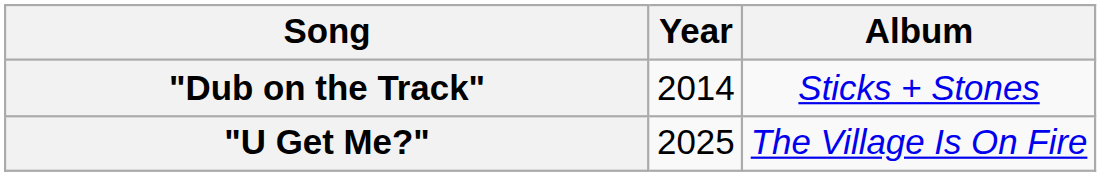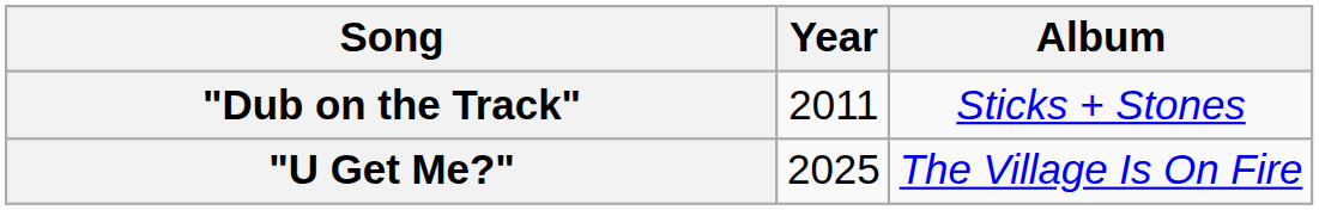"Dub on the Track" | Year: 2014 -> 2011
